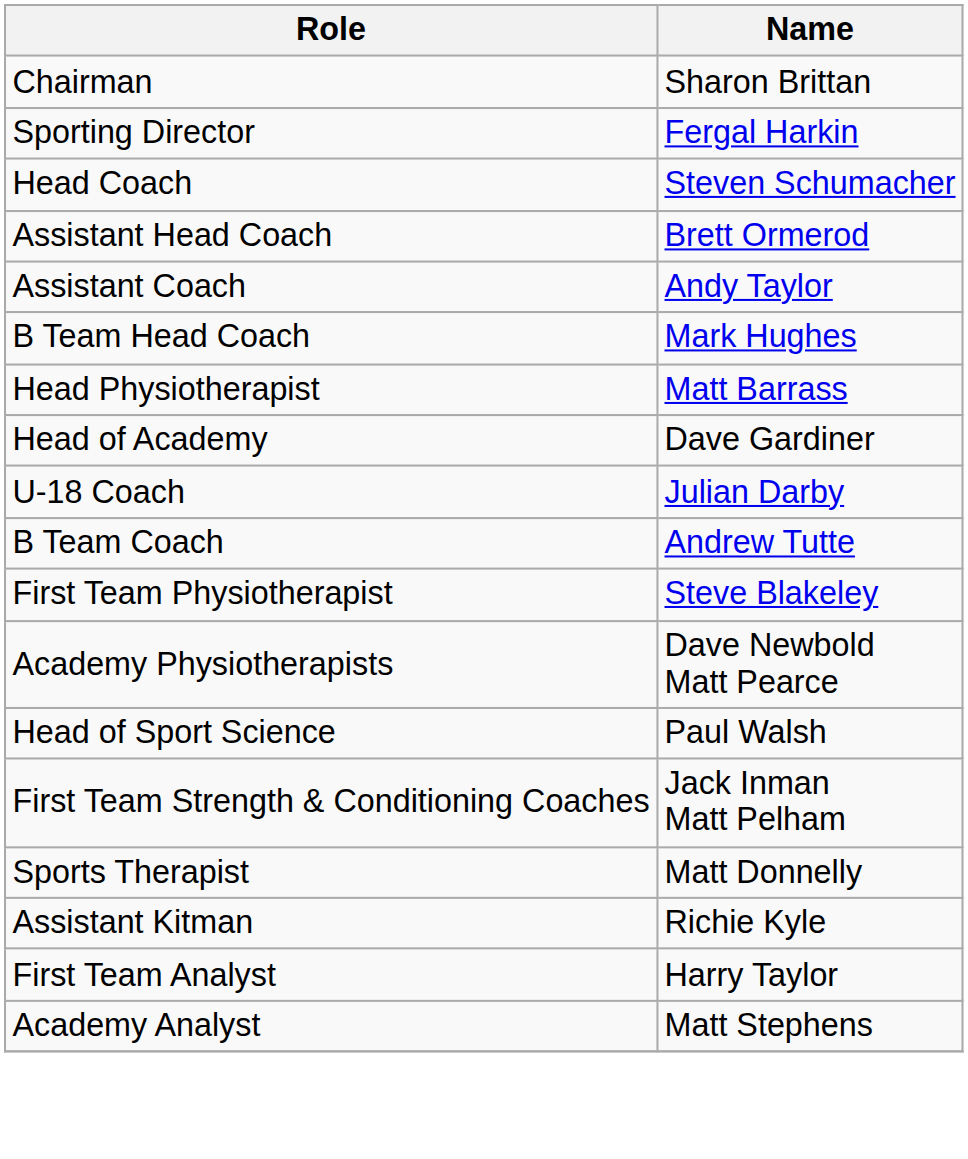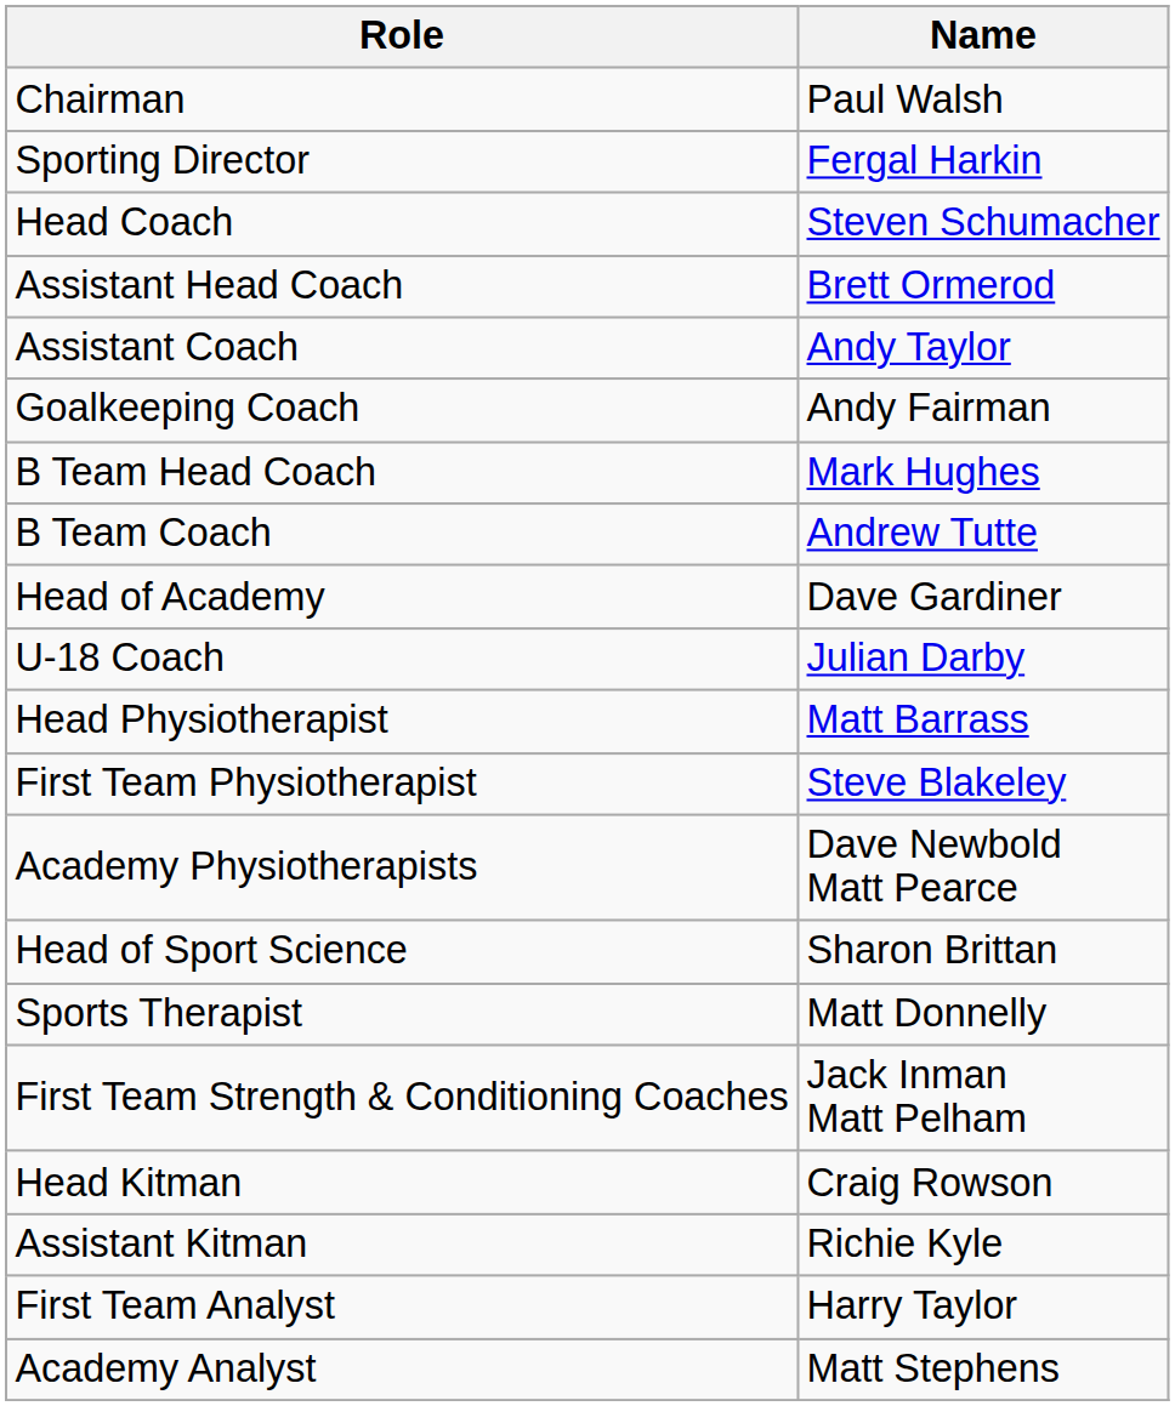Chairman | Name: Sharon Brittan -> Paul Walsh
+ row: Goalkeeping Coach | Andy Fairman
rows swapped: B Team Coach <-> Head Physiotherapist
Head of Sport Science | Name: Paul Walsh -> Sharon Brittan
rows swapped: First Team Strength & Conditioning Coaches <-> Sports Therapist
+ row: Head Kitman | Craig Rowson
